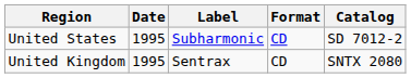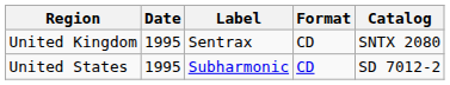rows swapped: United States <-> United Kingdom
